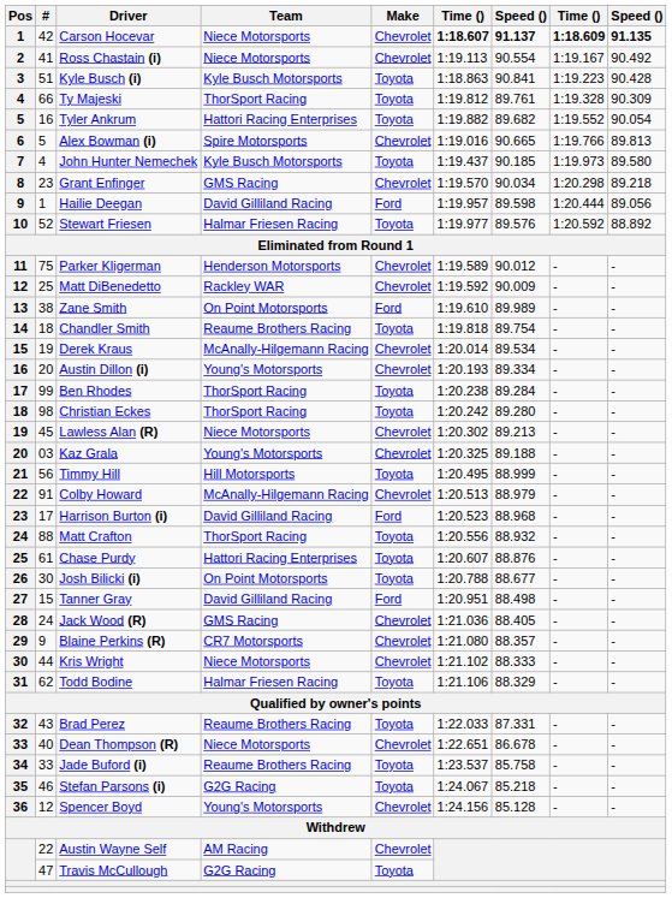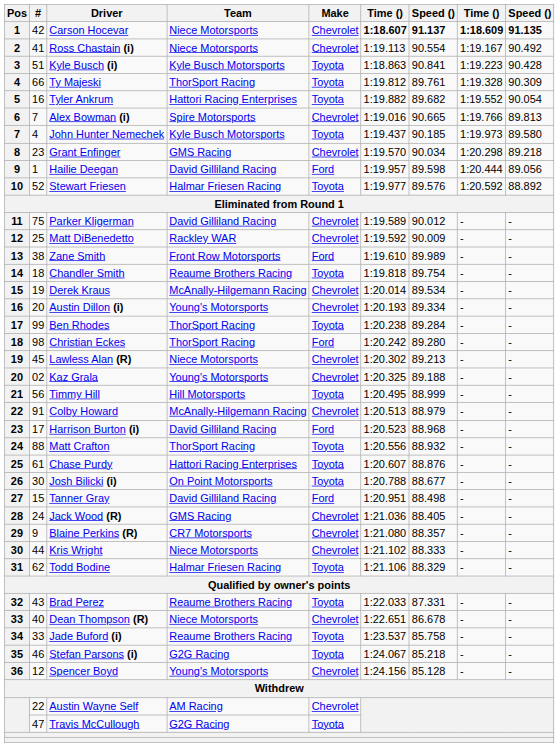Alex Bowman (i) | #: 5 -> 7
Parker Kligerman | Team: Henderson Motorsports -> David Gilliland Racing
Zane Smith | Team: On Point Motorsports -> Front Row Motorsports
Christian Eckes | Make: Toyota -> Ford
Kaz Grala | #: 03 -> 02
